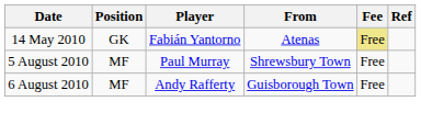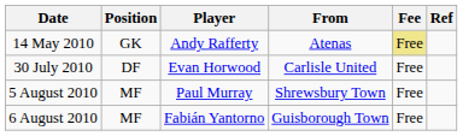14 May 2010 | Player: Fabián Yantorno -> Andy Rafferty
+ row: 30 July 2010 | DF | Evan Horwood | Carlisle United | Free
6 August 2010 | Player: Andy Rafferty -> Fabián Yantorno
